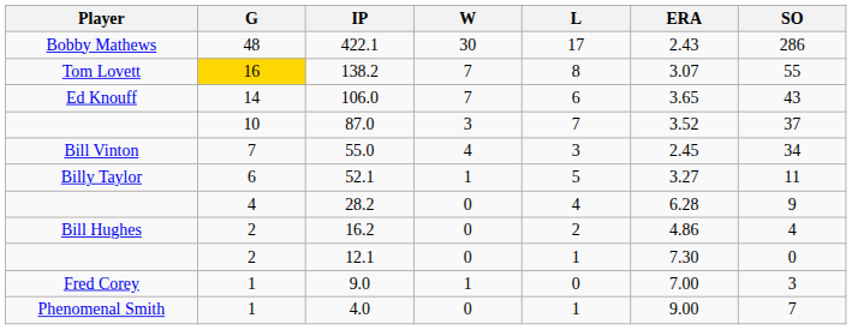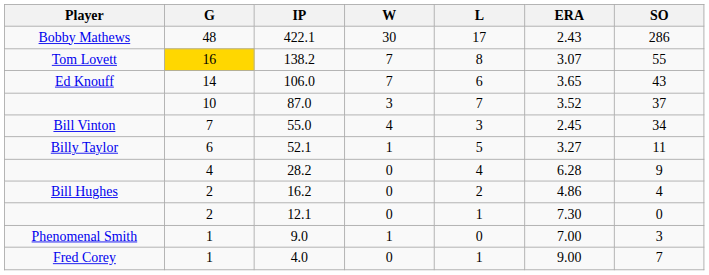9.0 | Player: Fred Corey -> Phenomenal Smith
4.0 | Player: Phenomenal Smith -> Fred Corey
